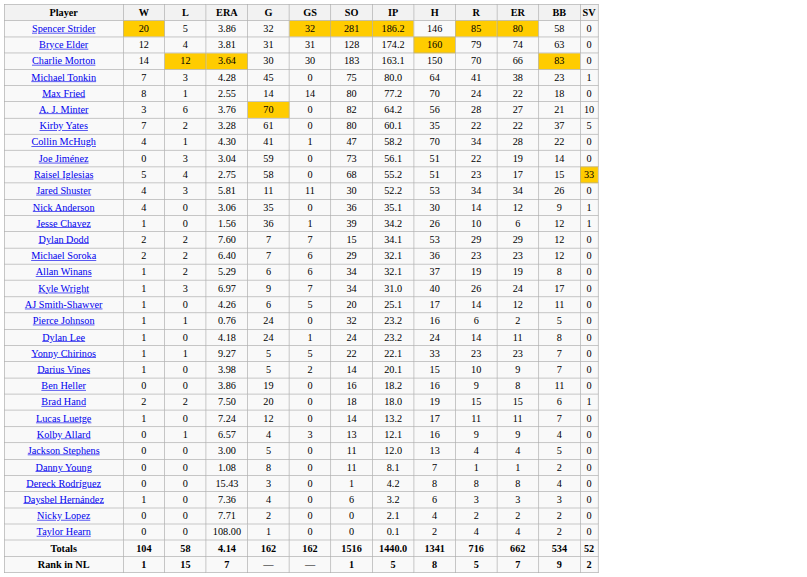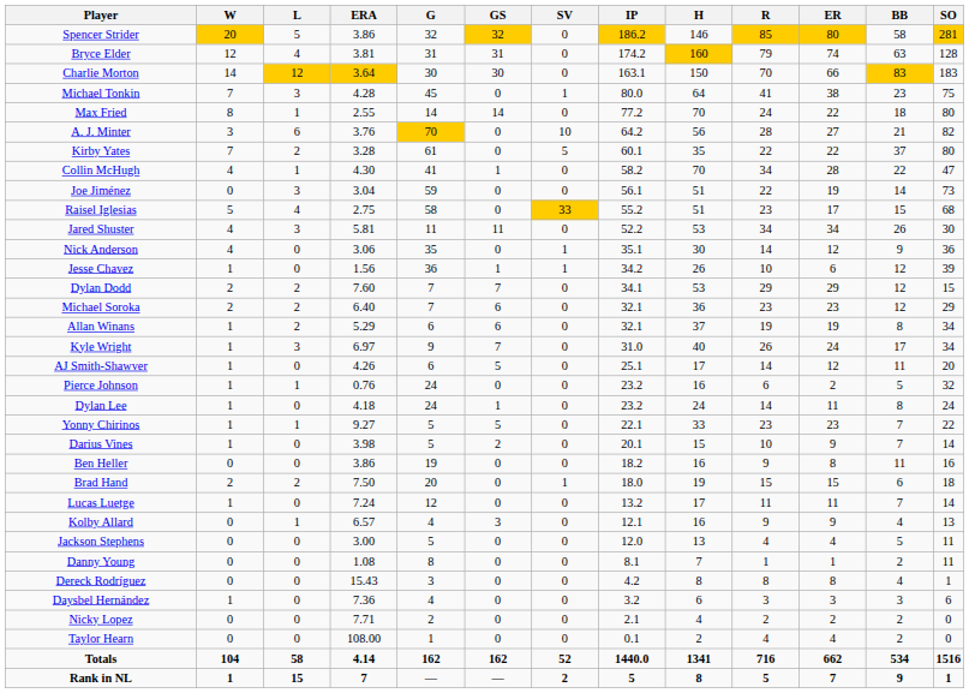columns swapped: SV <-> SO
